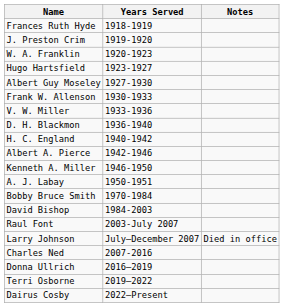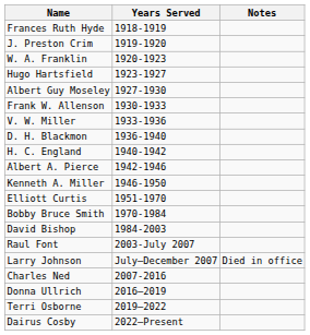- row: A. J. Labay | 1950-1951
+ row: Elliott Curtis | 1951-1970
